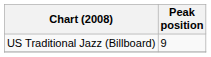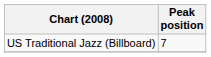US Traditional Jazz (Billboard) | Peak position: 9 -> 7
